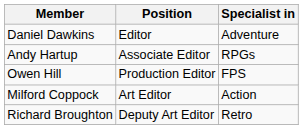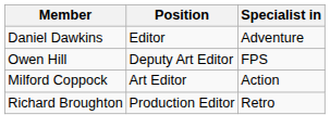- row: Andy Hartup | Associate Editor | RPGs
Owen Hill | Position: Production Editor -> Deputy Art Editor
Richard Broughton | Position: Deputy Art Editor -> Production Editor
